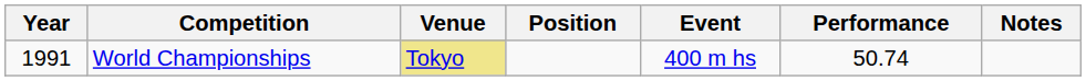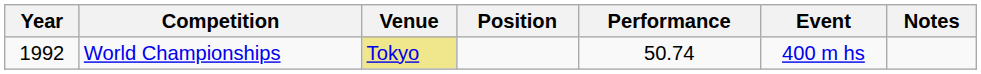columns swapped: Event <-> Performance
World Championships | Year: 1991 -> 1992
